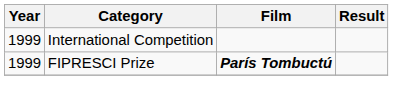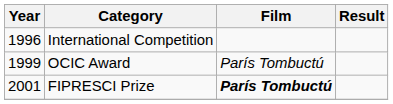International Competition | Year: 1999 -> 1996
+ row: 1999 | OCIC Award | París Tombuctú
FIPRESCI Prize | Year: 1999 -> 2001
